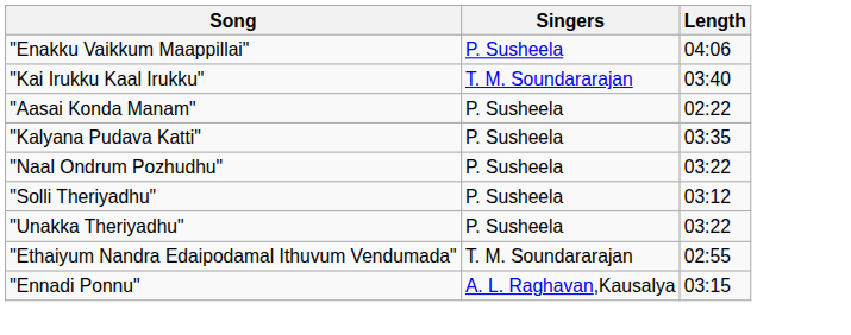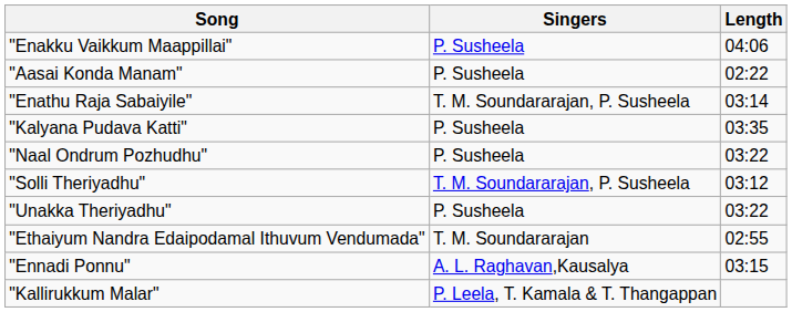- row: "Kai Irukku Kaal Irukku" | T. M. Soundararajan | 03:40
+ row: "Enathu Raja Sabaiyile" | T. M. Soundararajan, P. Susheela | 03:14
"Solli Theriyadhu" | Singers: P. Susheela -> T. M. Soundararajan, P. Susheela
+ row: "Kallirukkum Malar" | P. Leela, T. Kamala & T. Thangappan
